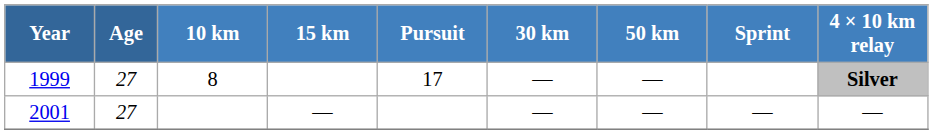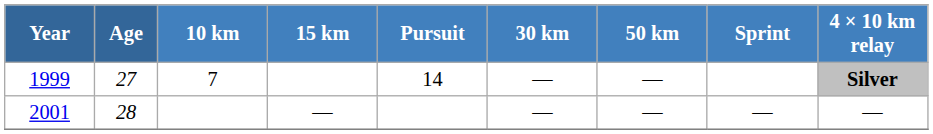1999 | 10 km: 8 -> 7
1999 | Pursuit: 17 -> 14
2001 | Age: 27 -> 28
